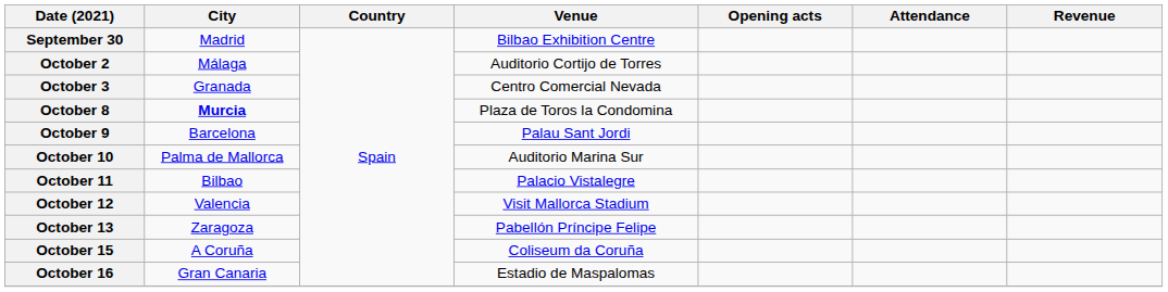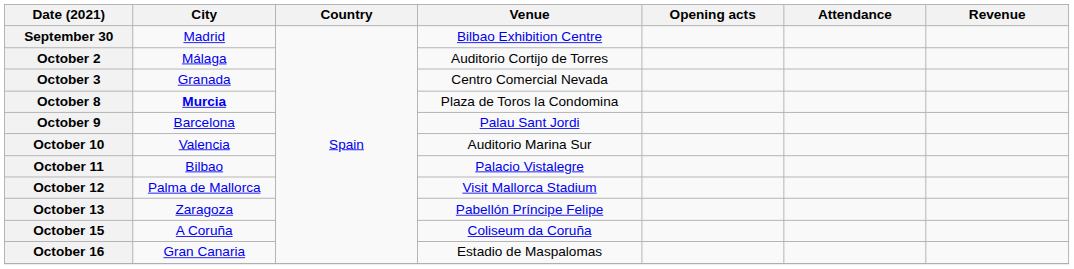October 10 | City: Palma de Mallorca -> Valencia
October 12 | City: Valencia -> Palma de Mallorca
